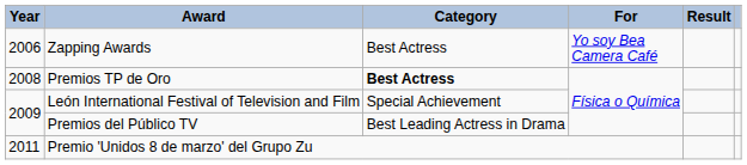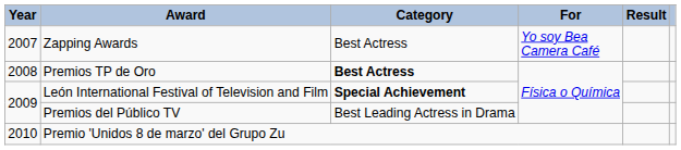Zapping Awards | Year: 2006 -> 2007
León International Festival of Television and Film | Category: normal -> bold
Premio 'Unidos 8 de marzo' del Grupo Zu | Year: 2011 -> 2010
